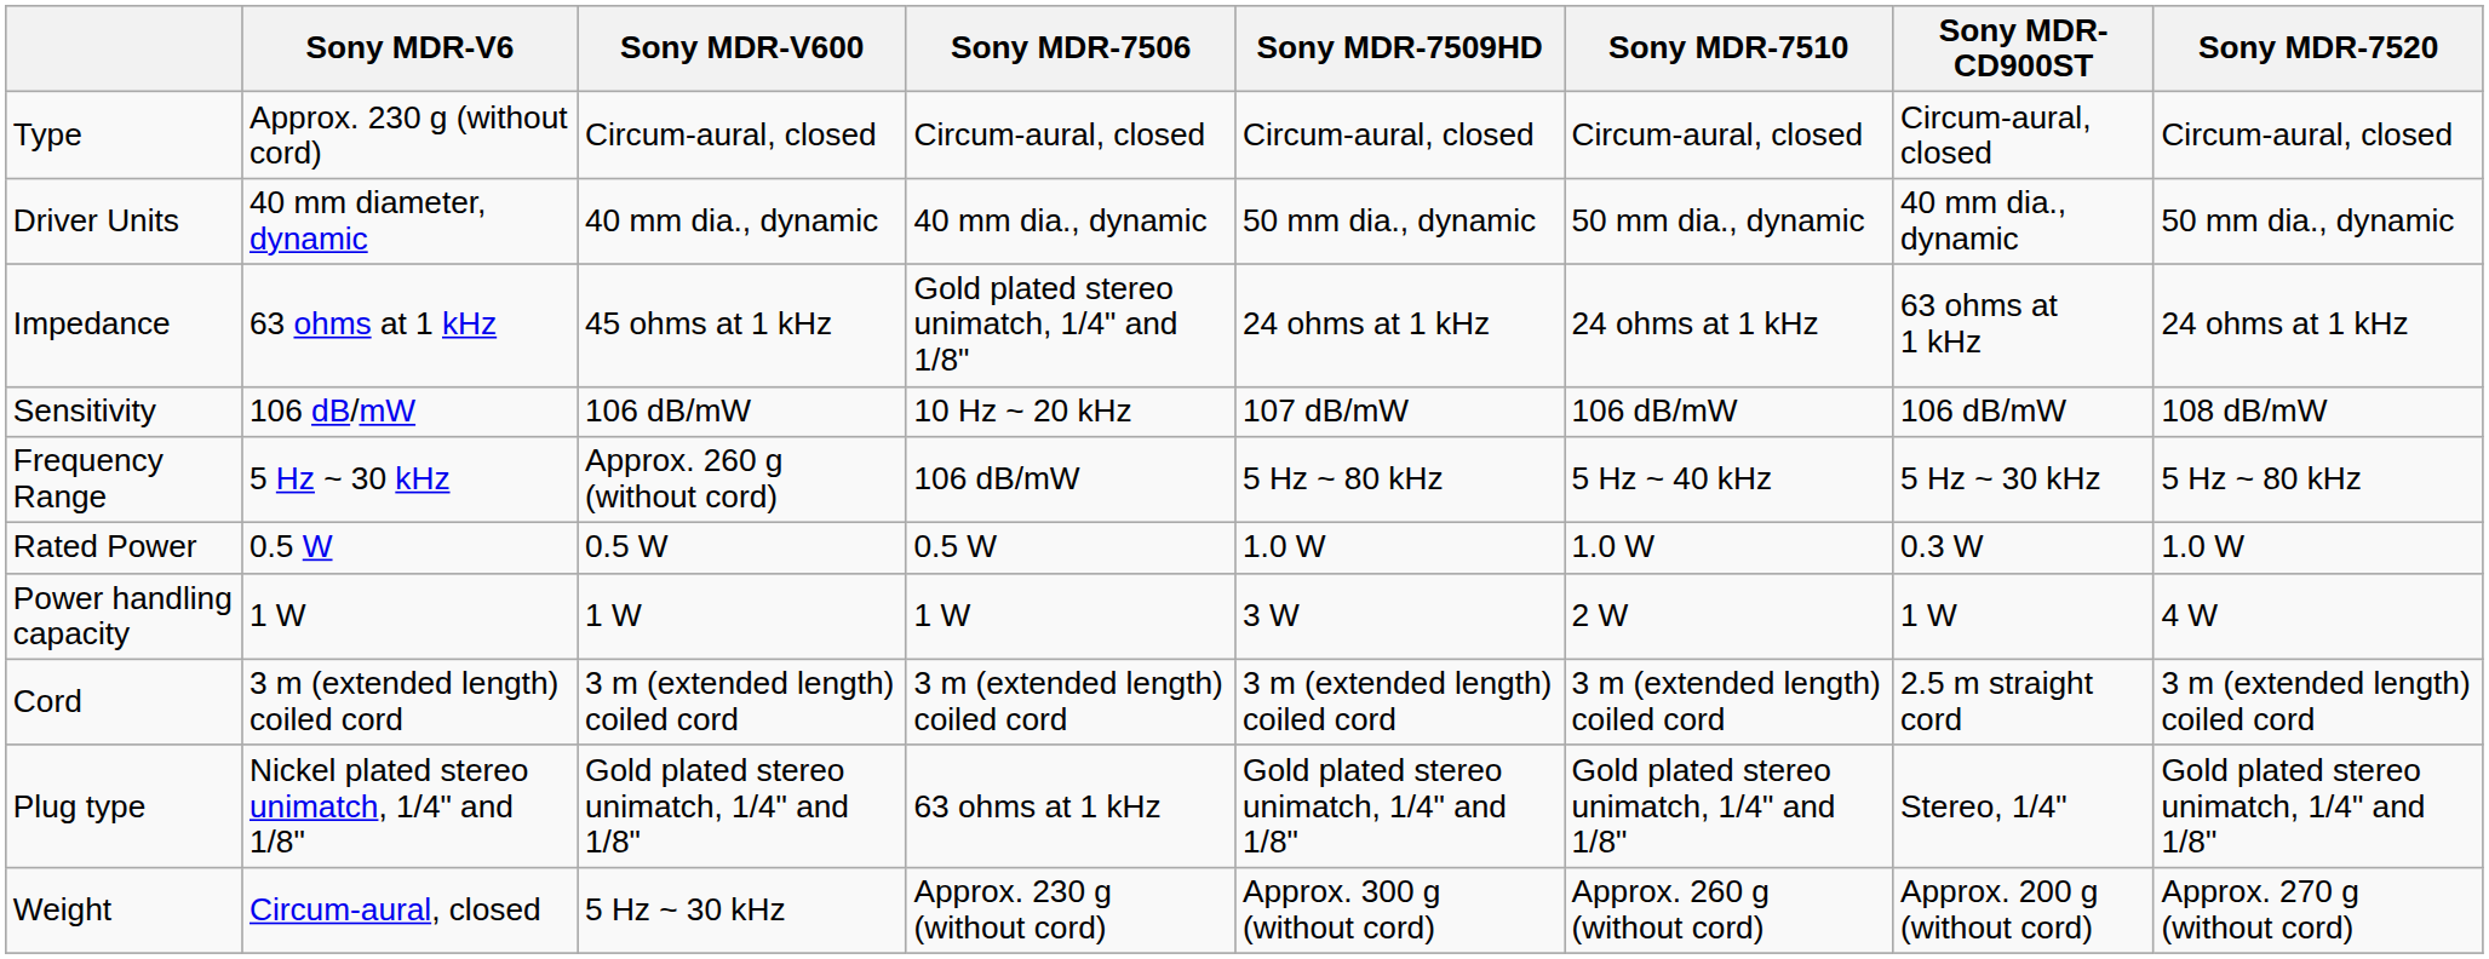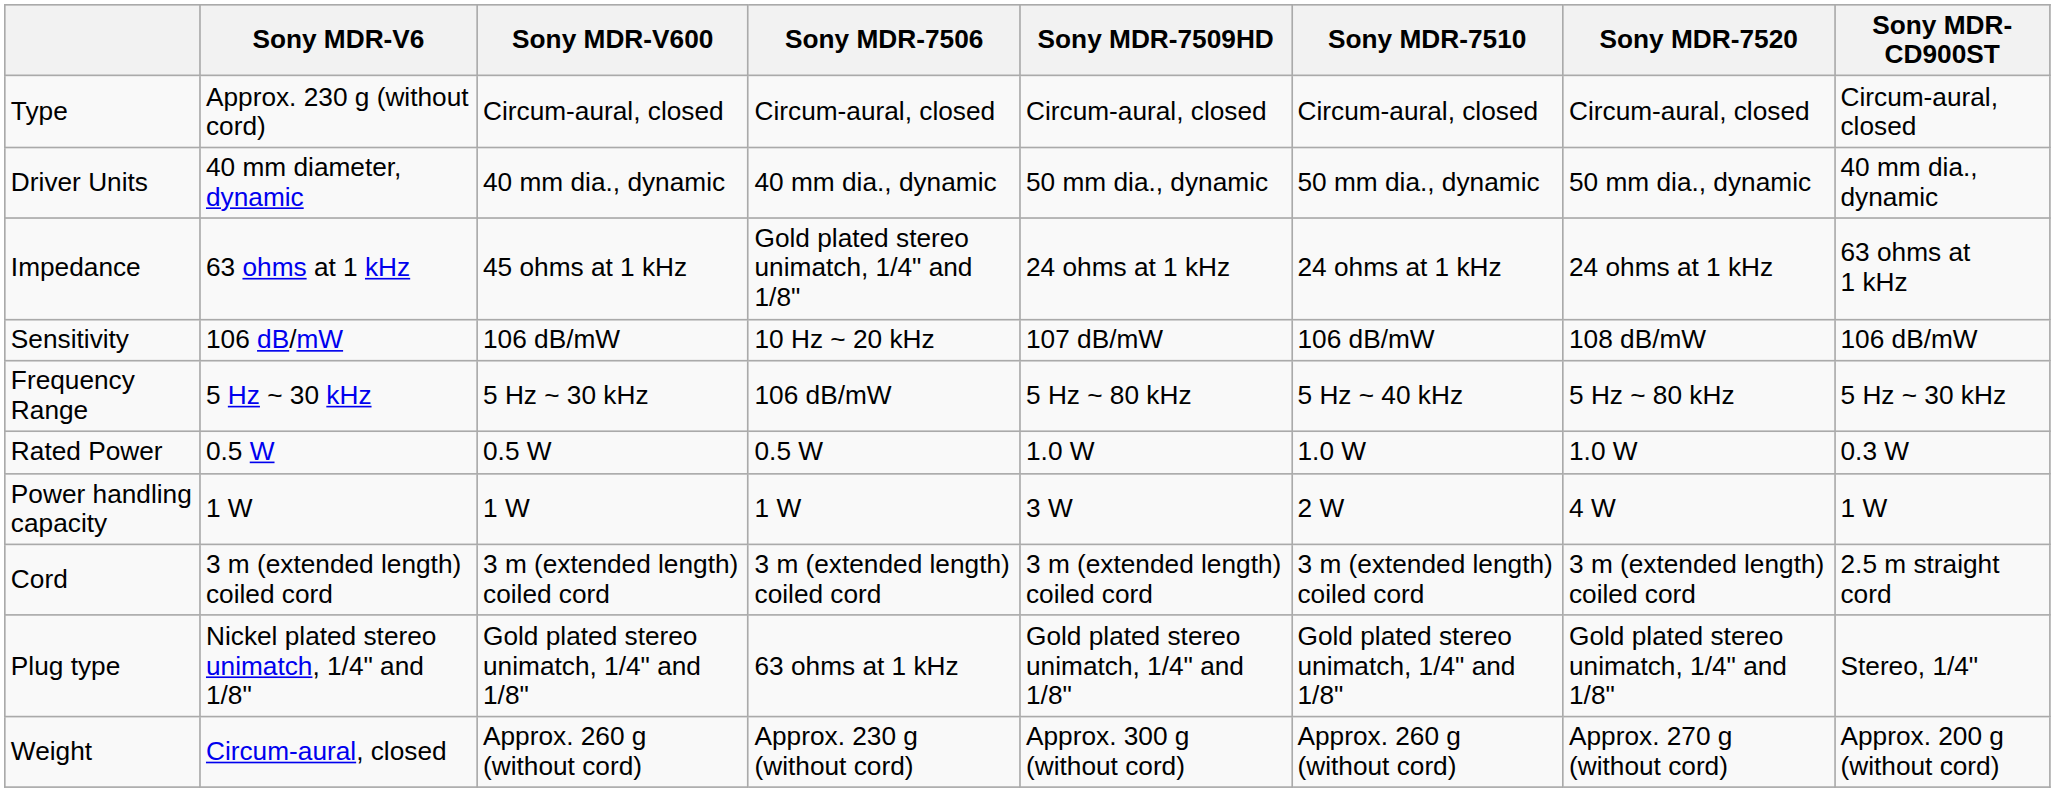columns swapped: Sony MDR-7520 <-> Sony MDR-CD900ST
Frequency Range | Sony MDR-V600: Approx. 260 g (without cord) -> 5 Hz ~ 30 kHz
Weight | Sony MDR-V600: 5 Hz ~ 30 kHz -> Approx. 260 g (without cord)
